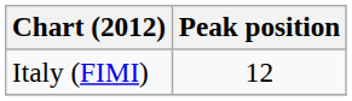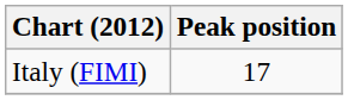Italy (FIMI) | Peak position: 12 -> 17
